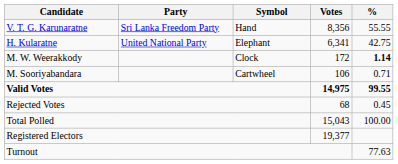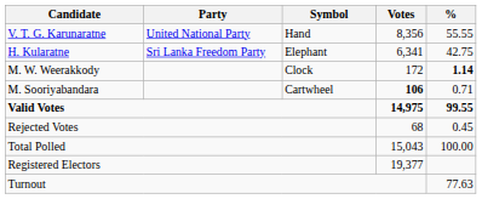V. T. G. Karunaratne | Party: Sri Lanka Freedom Party -> United National Party
H. Kularatne | Party: United National Party -> Sri Lanka Freedom Party
M. Sooriyabandara | Votes: normal -> bold
